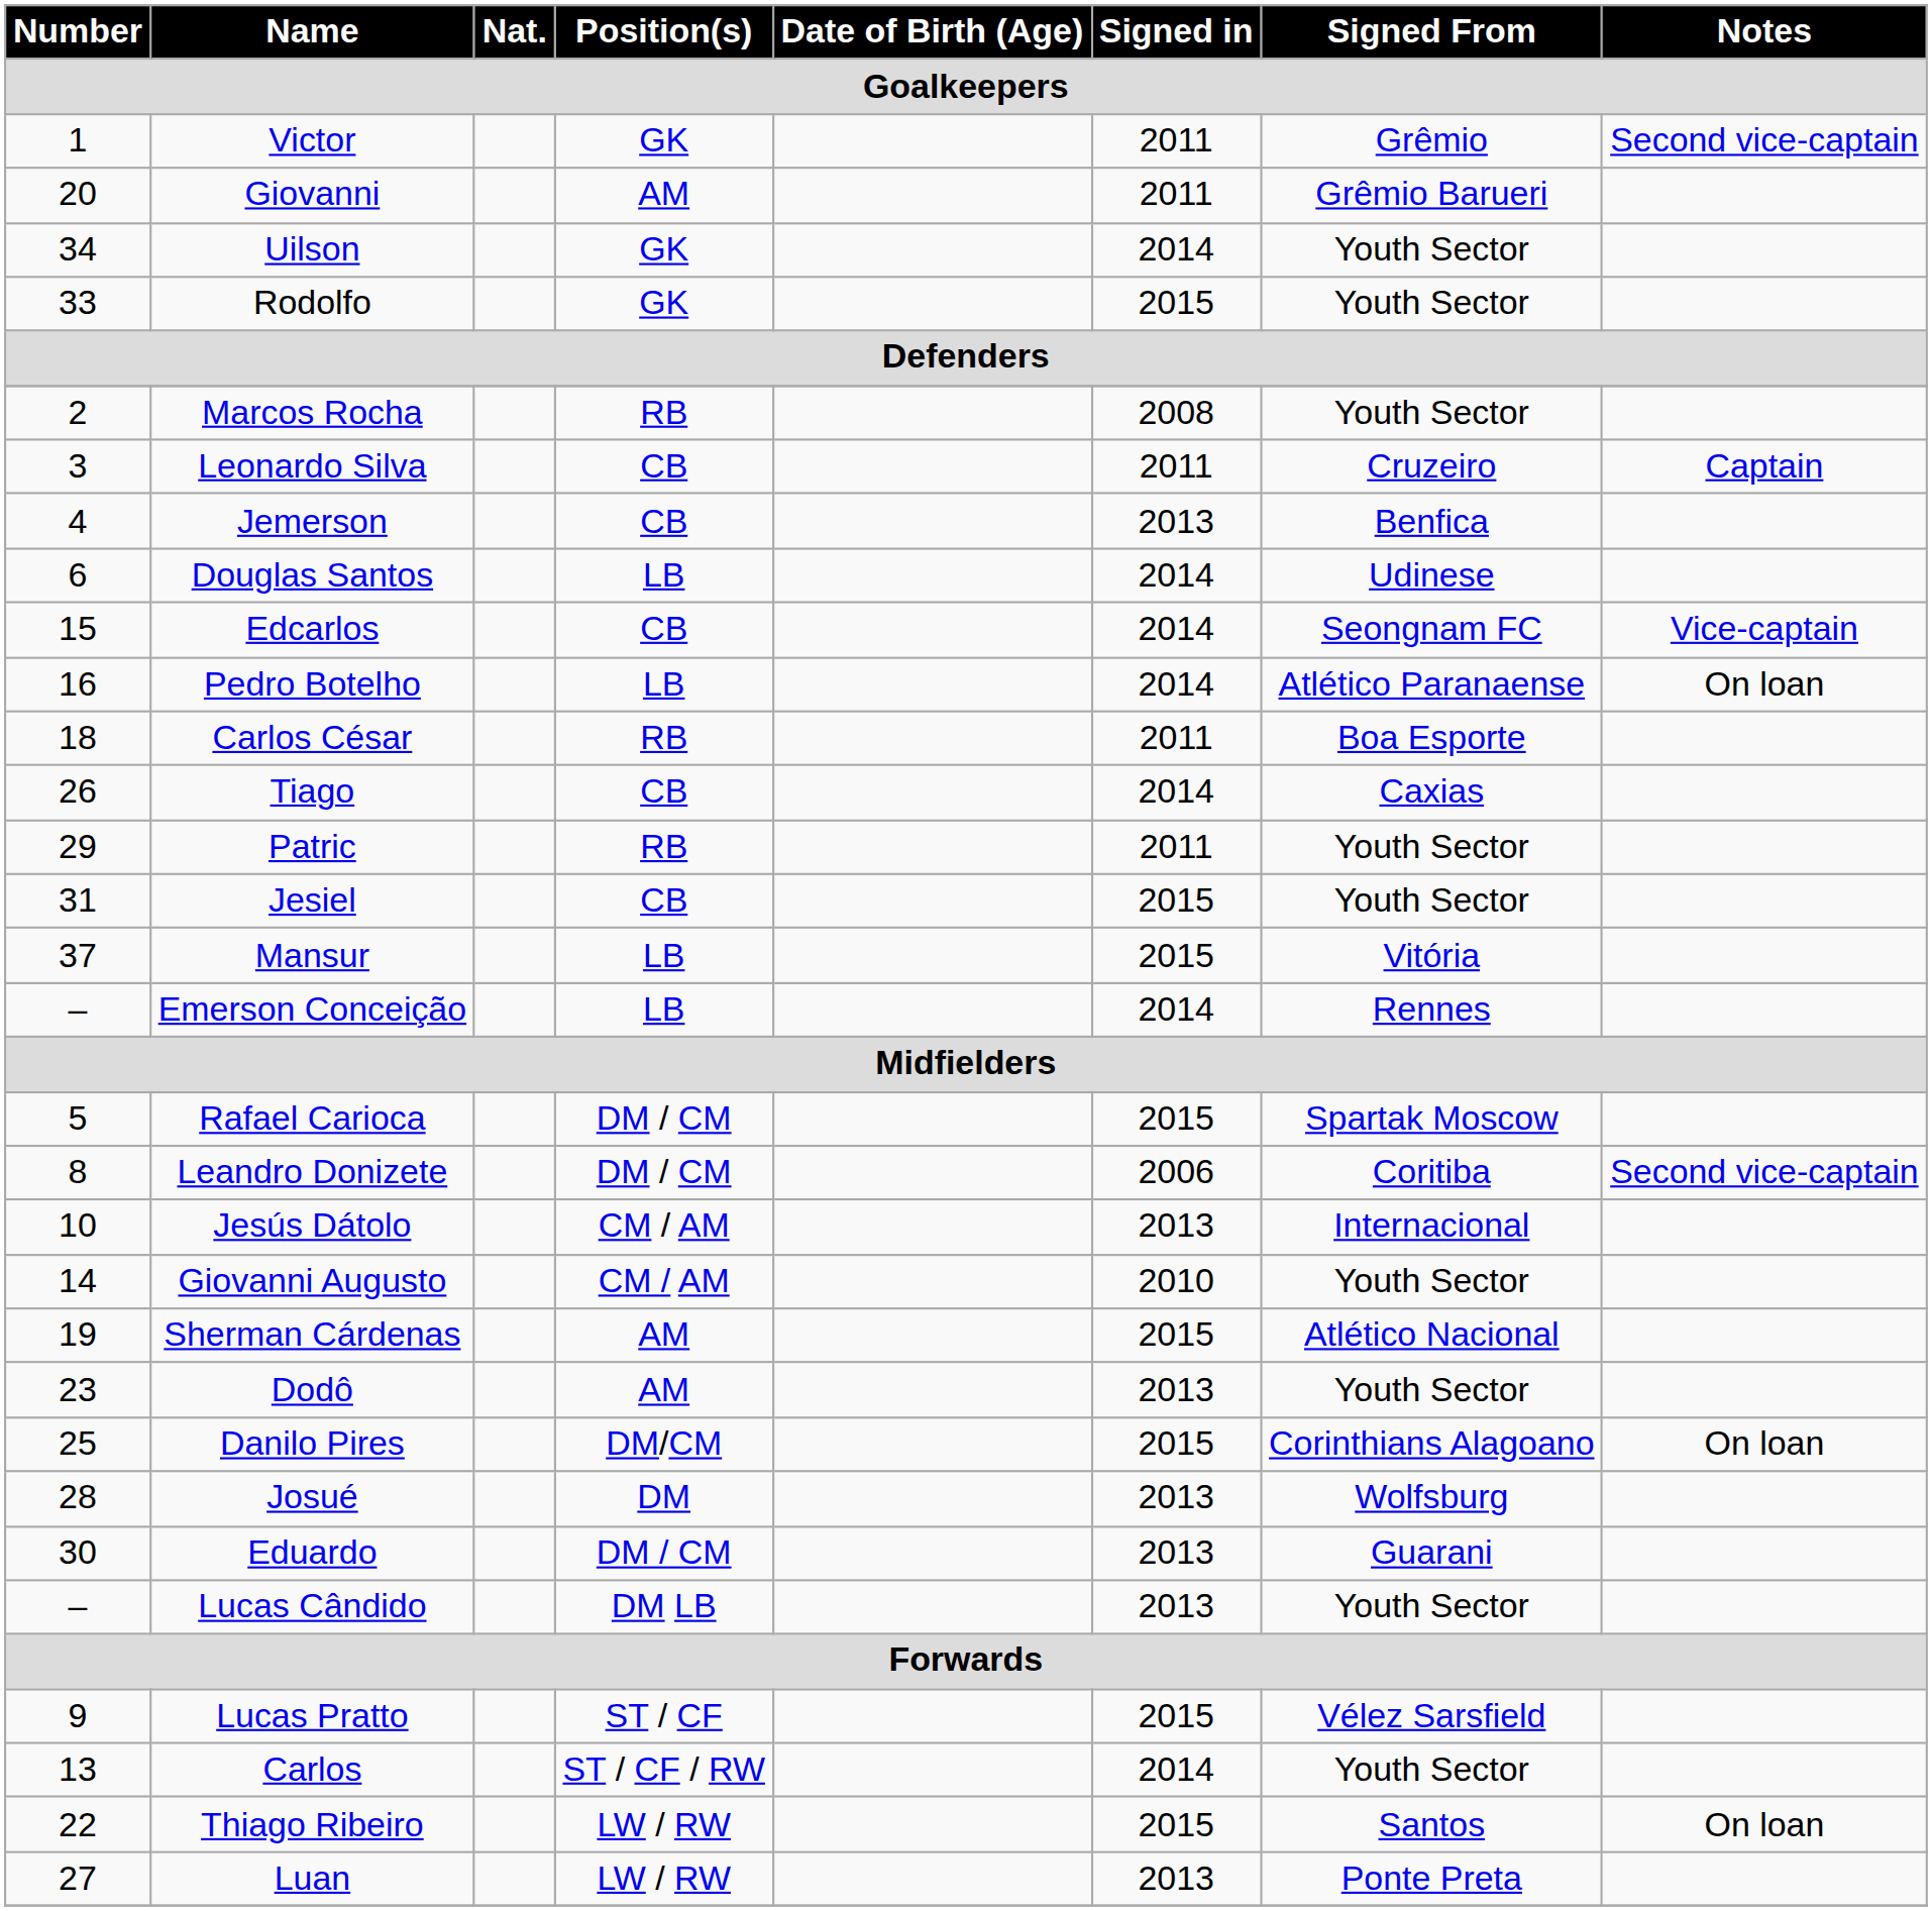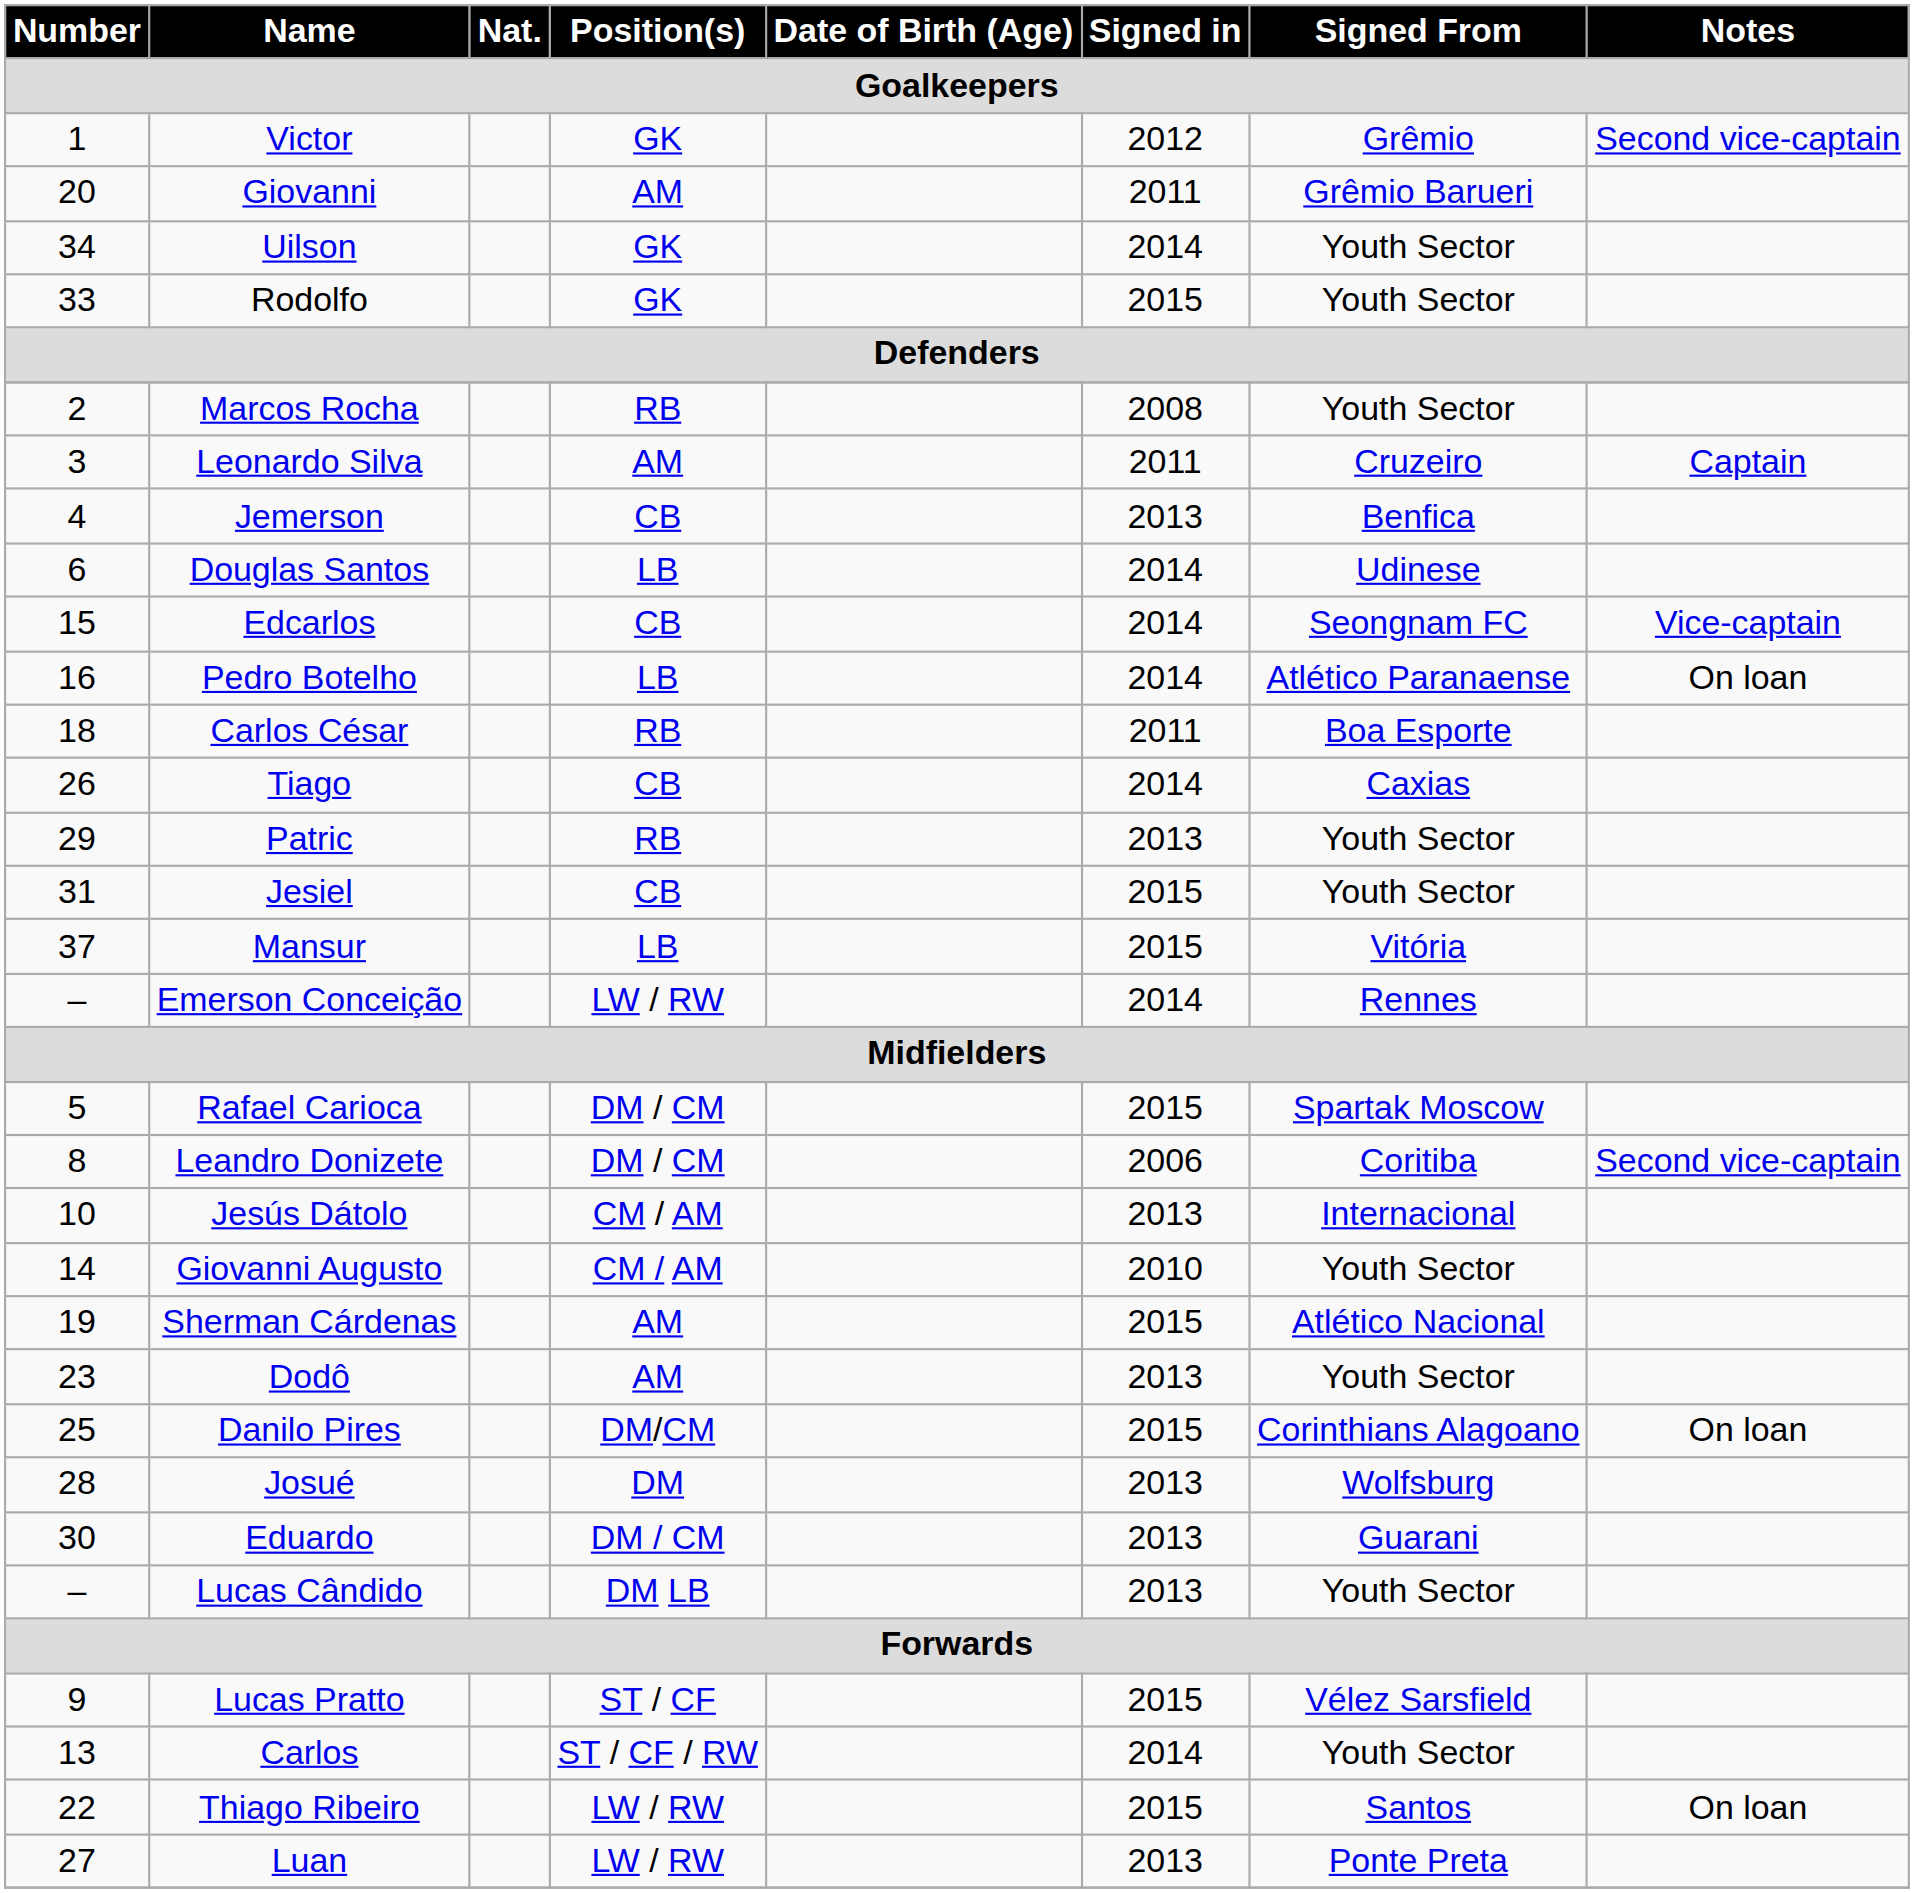Victor | Signed in: 2011 -> 2012
Leonardo Silva | Position(s): CB -> AM
Patric | Signed in: 2011 -> 2013
Emerson Conceição | Position(s): LB -> LW / RW
